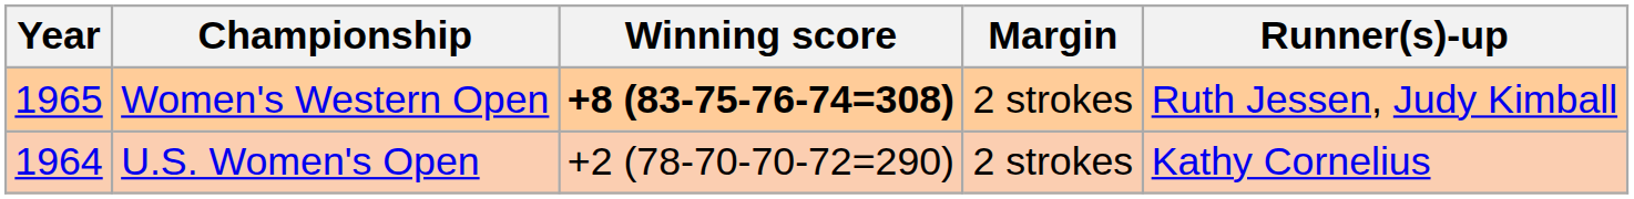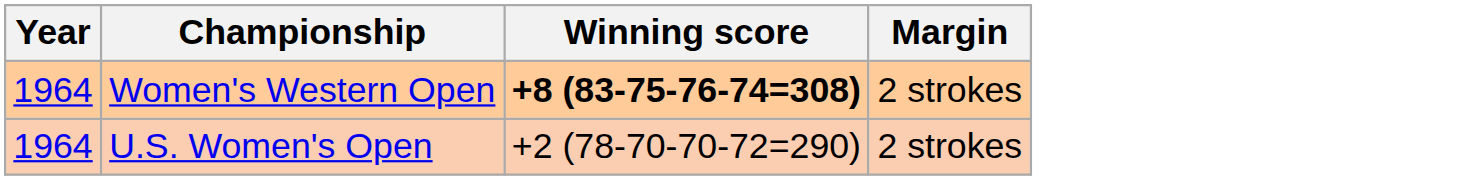- column: Runner(s)-up | Ruth Jessen, Judy Kimball | Kathy Cornelius
Women's Western Open | Year: 1965 -> 1964
